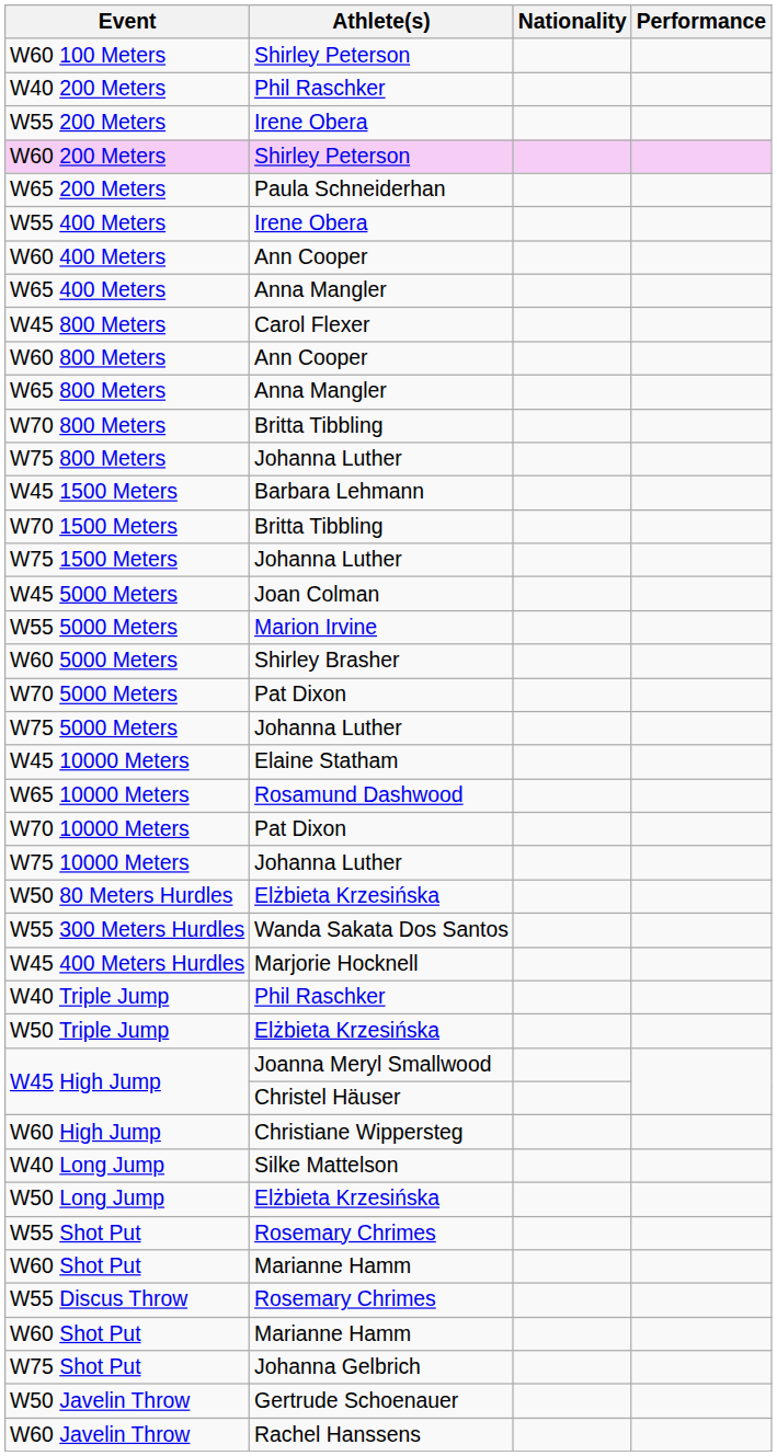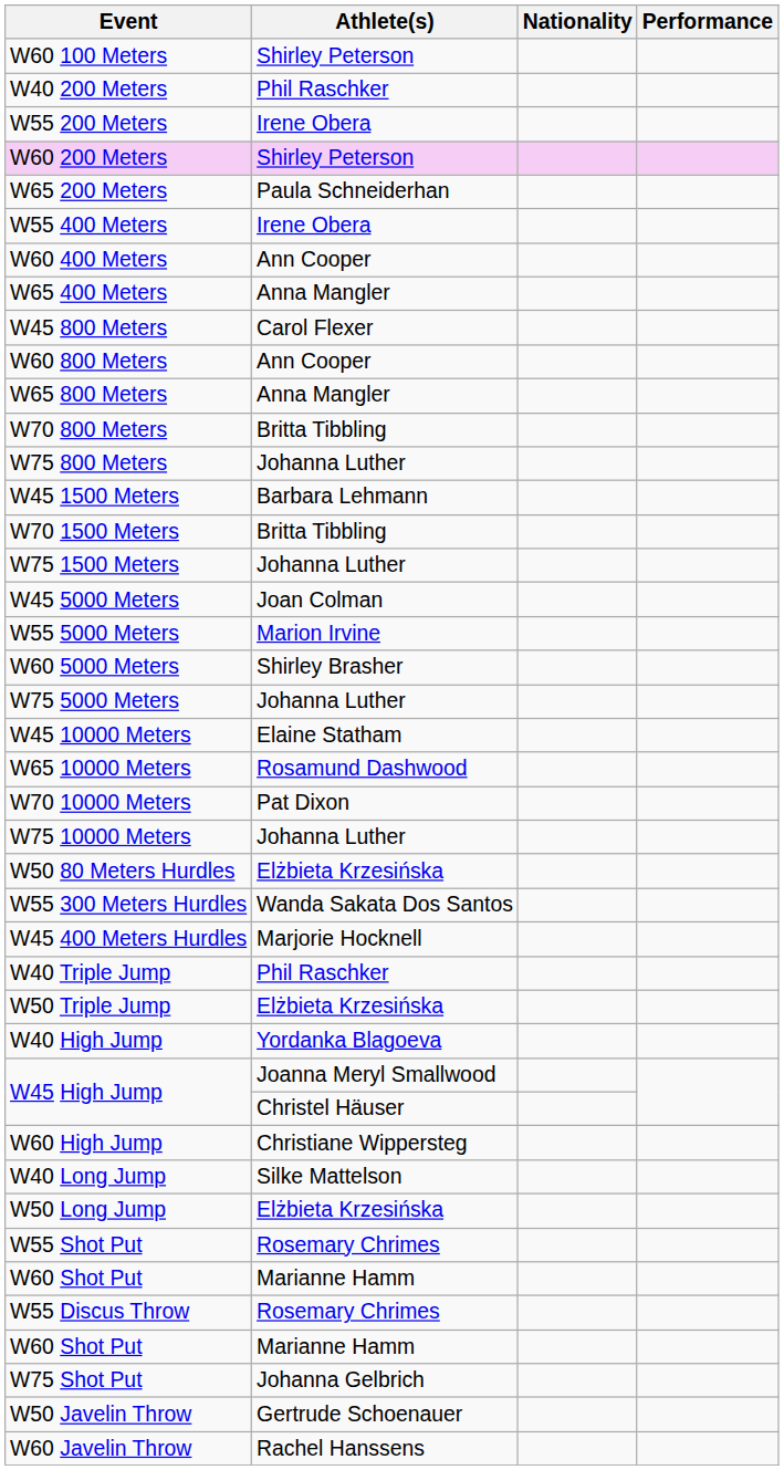- row: W70 5000 Meters | Pat Dixon
+ row: W40 High Jump | Yordanka Blagoeva
